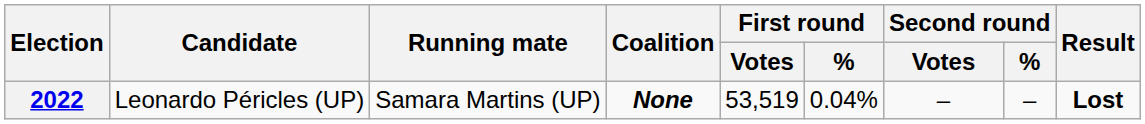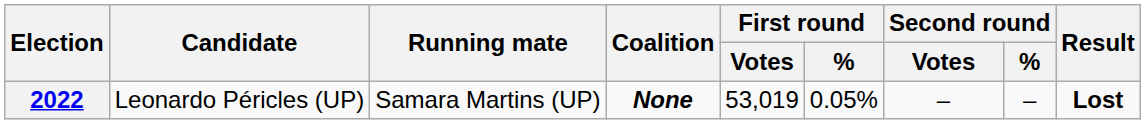2022 | First round / Votes: 53,519 -> 53,019
2022 | First round / %: 0.04% -> 0.05%
